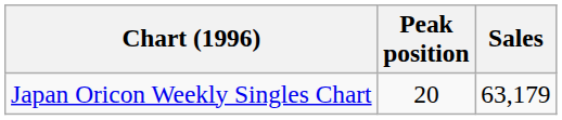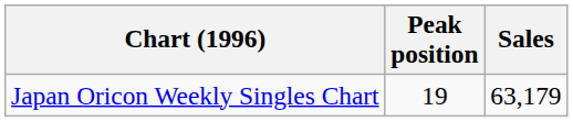Japan Oricon Weekly Singles Chart | Peak position: 20 -> 19
